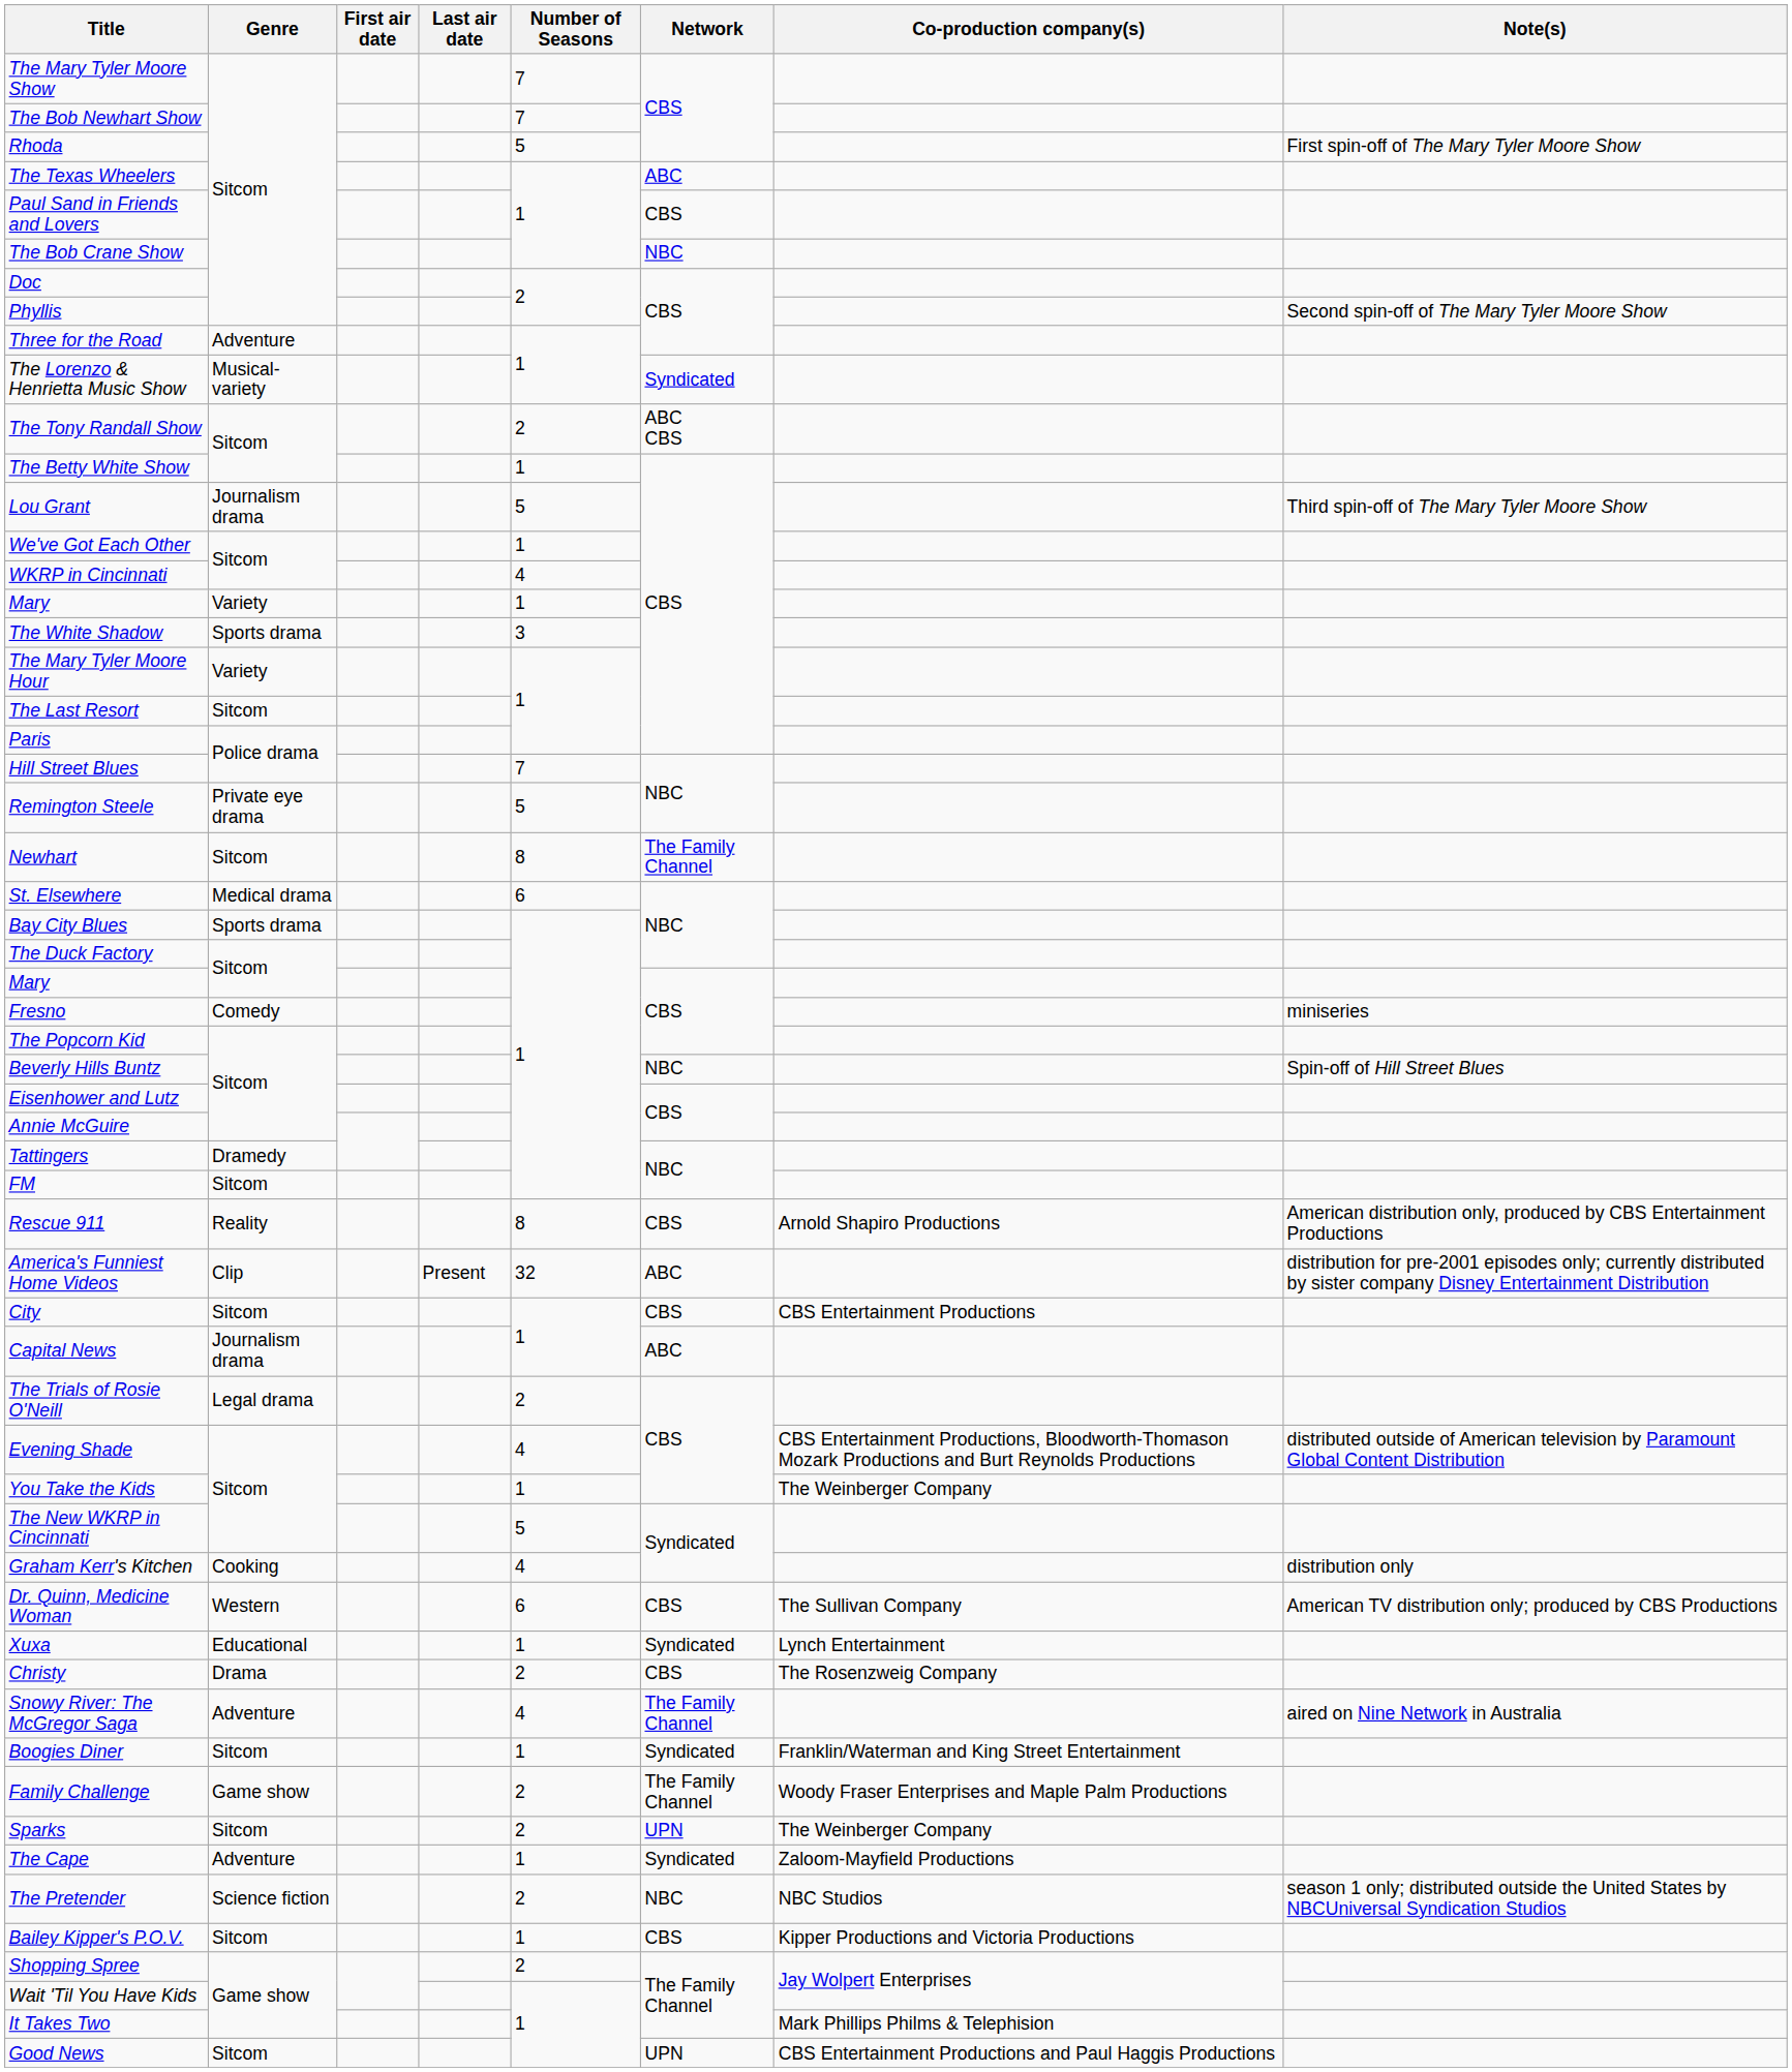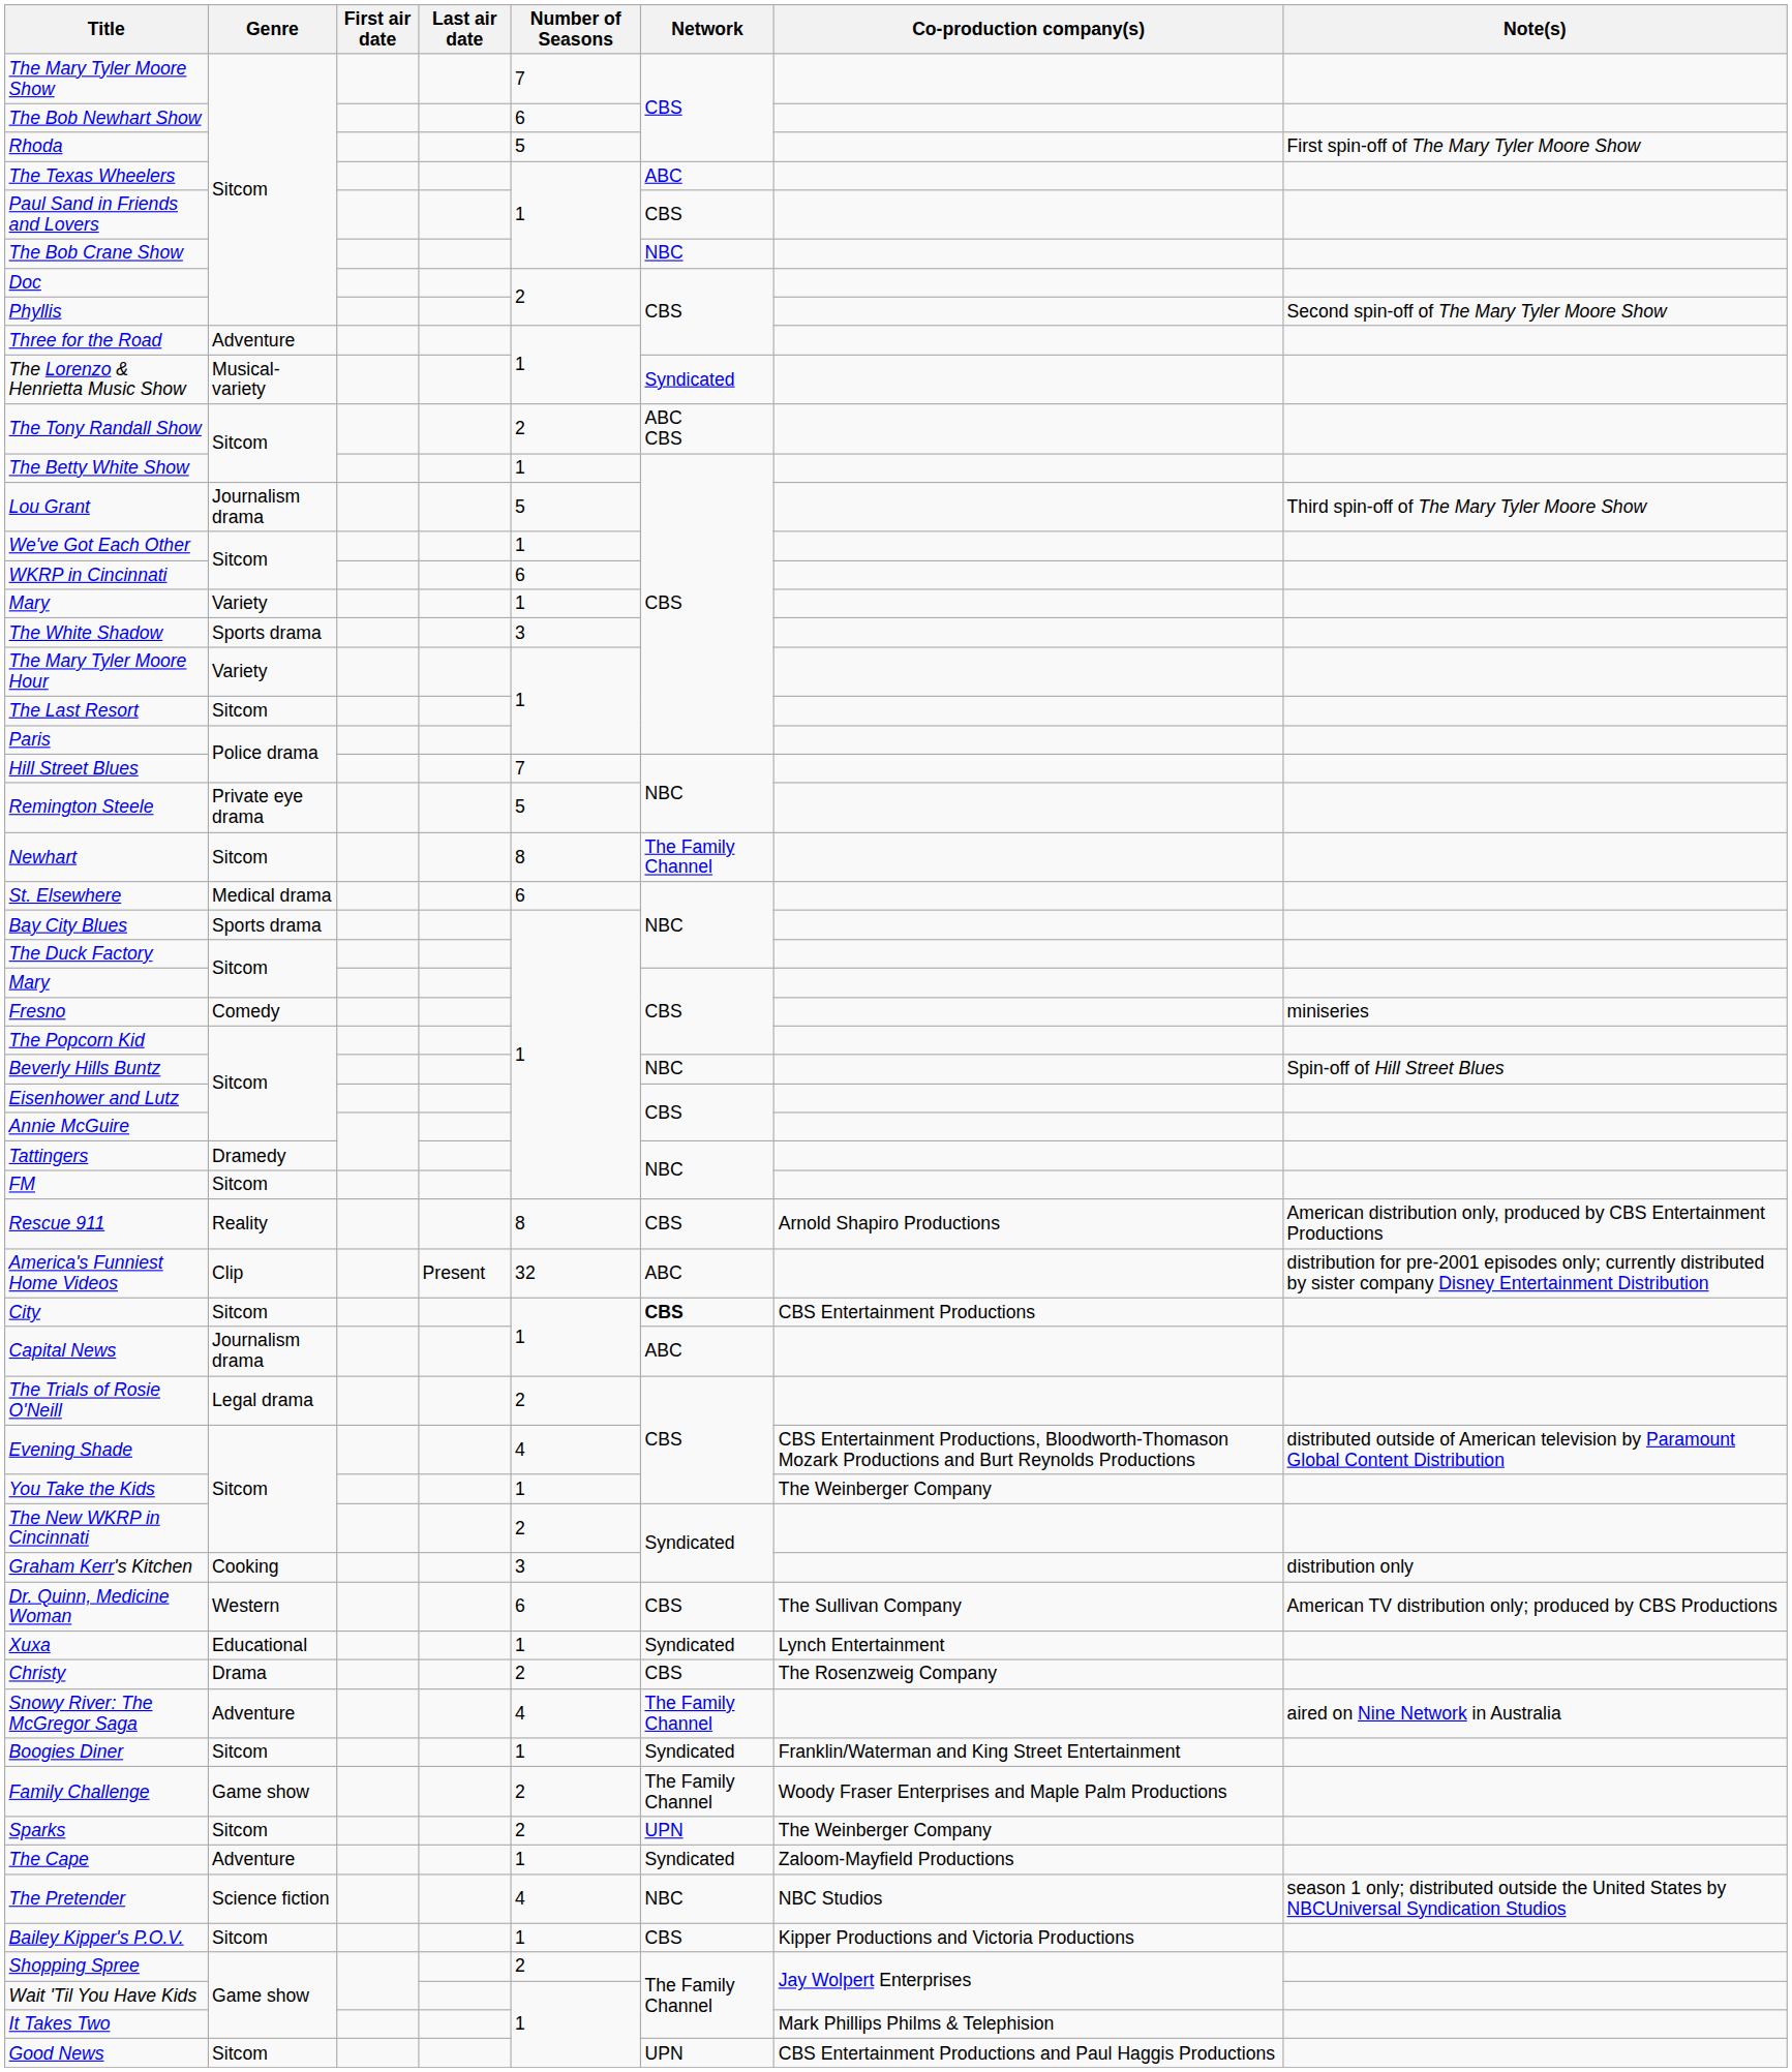The Bob Newhart Show | Number of Seasons: 7 -> 6
WKRP in Cincinnati | Number of Seasons: 4 -> 6
City | Network: normal -> bold
The New WKRP in Cincinnati | Number of Seasons: 5 -> 2
Graham Kerr's Kitchen | Number of Seasons: 4 -> 3
The Pretender | Number of Seasons: 2 -> 4
